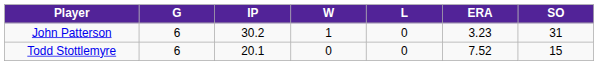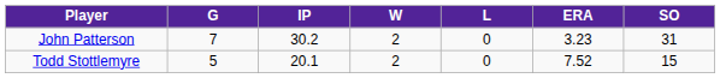John Patterson | G: 6 -> 7
John Patterson | W: 1 -> 2
Todd Stottlemyre | G: 6 -> 5
Todd Stottlemyre | W: 0 -> 2
